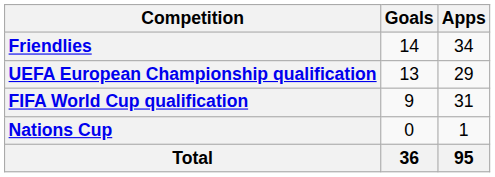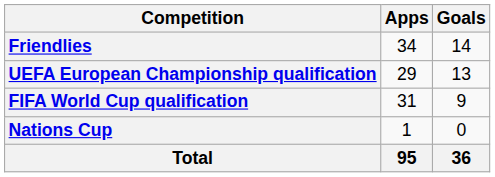columns swapped: Apps <-> Goals
